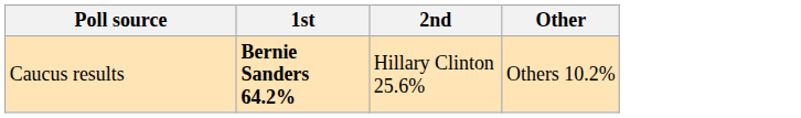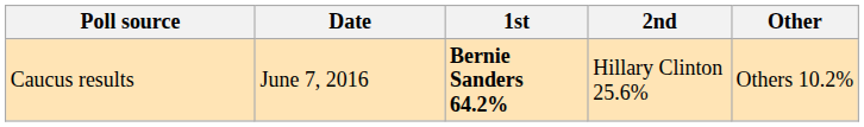+ column: Date | June 7, 2016
